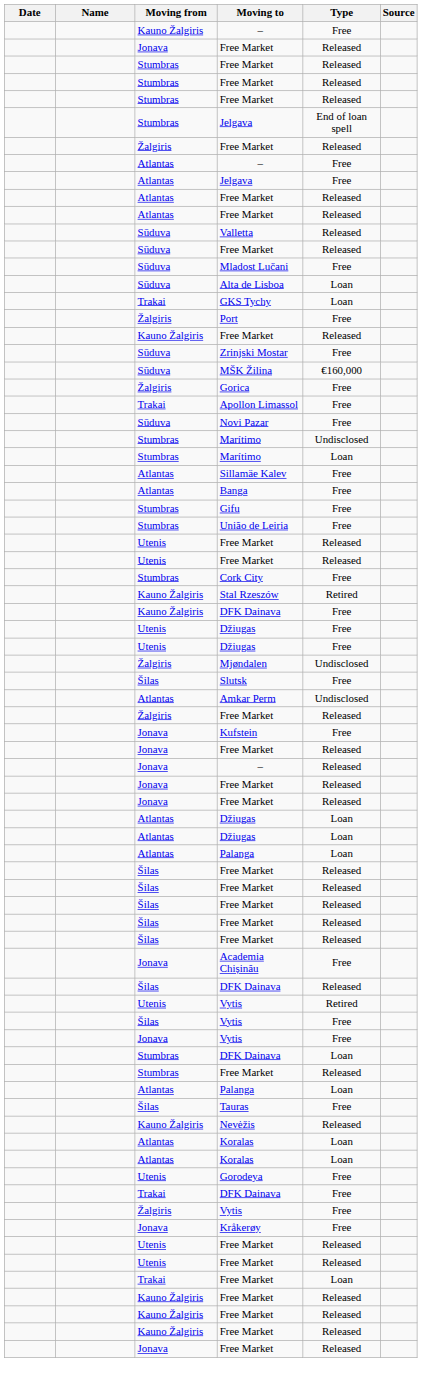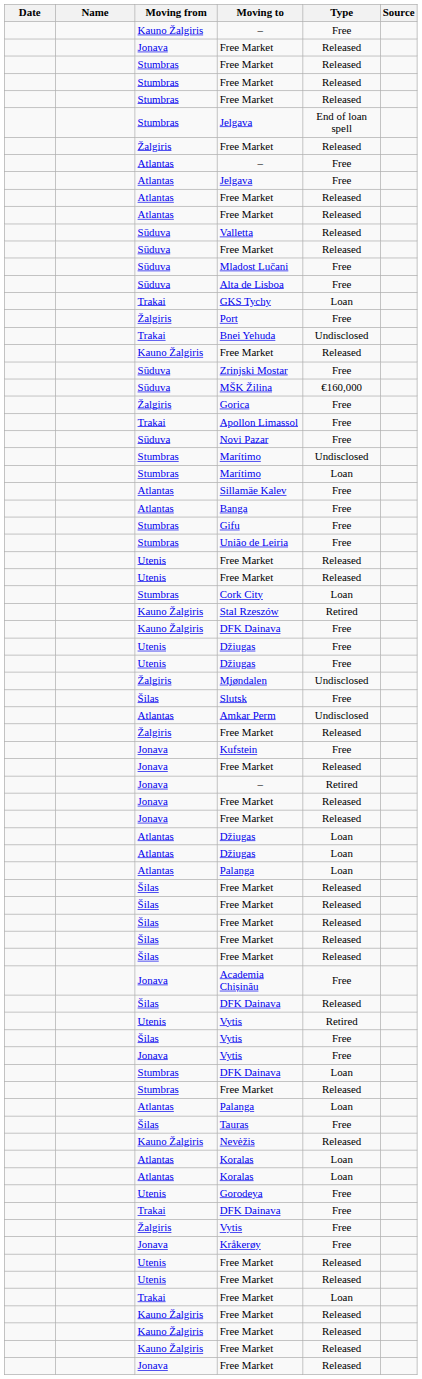Alta de Lisboa | Type: Loan -> Free
+ row: Trakai | Bnei Yehuda | Undisclosed
Cork City | Type: Free -> Loan
Jonava / – | Type: Released -> Retired
